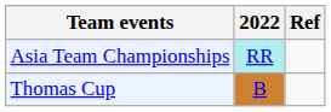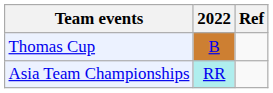rows swapped: Asia Team Championships <-> Thomas Cup
